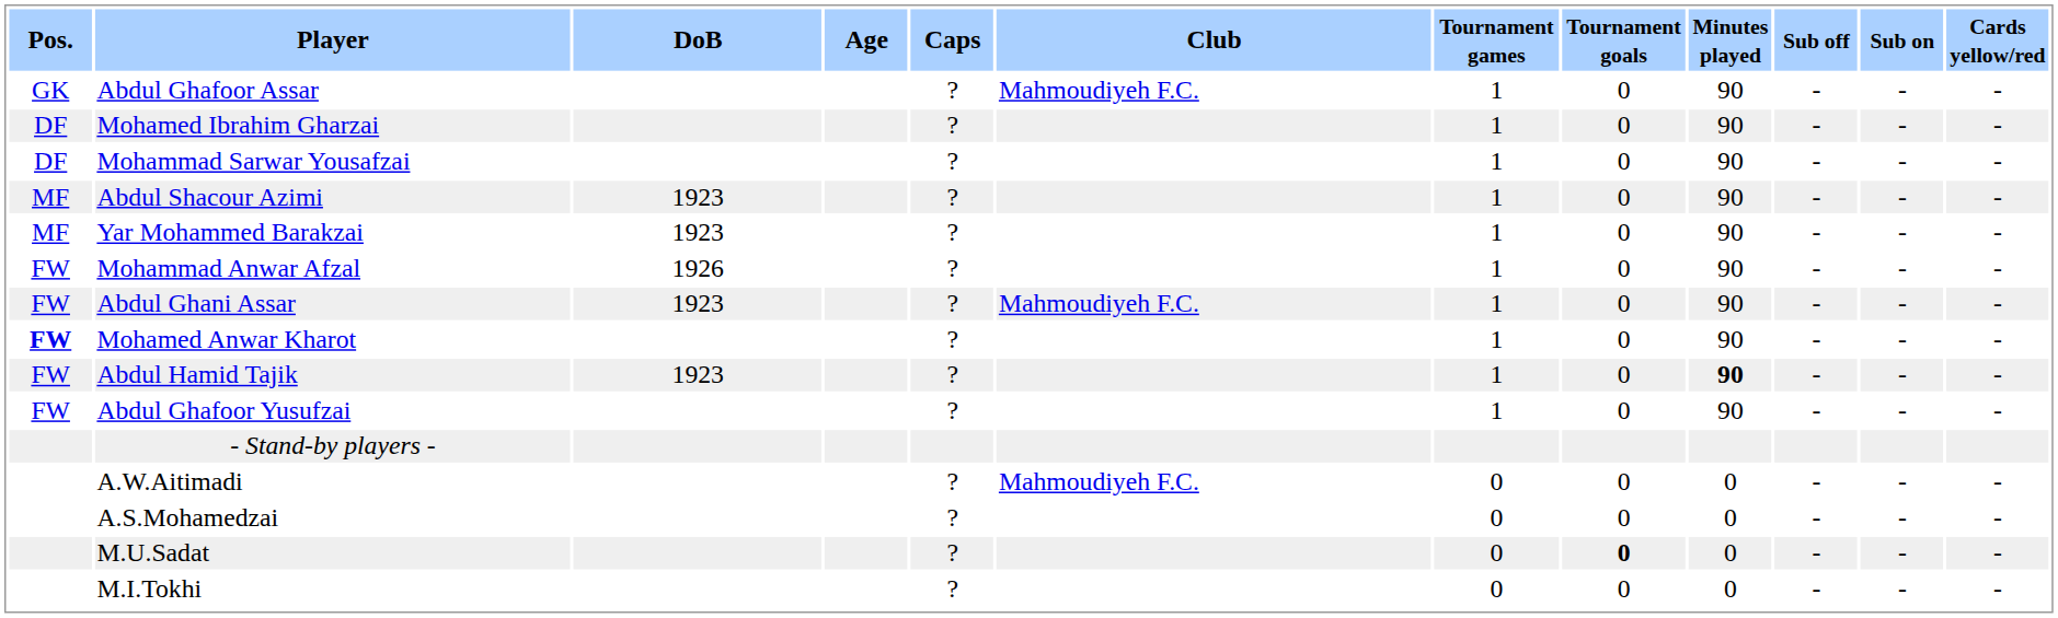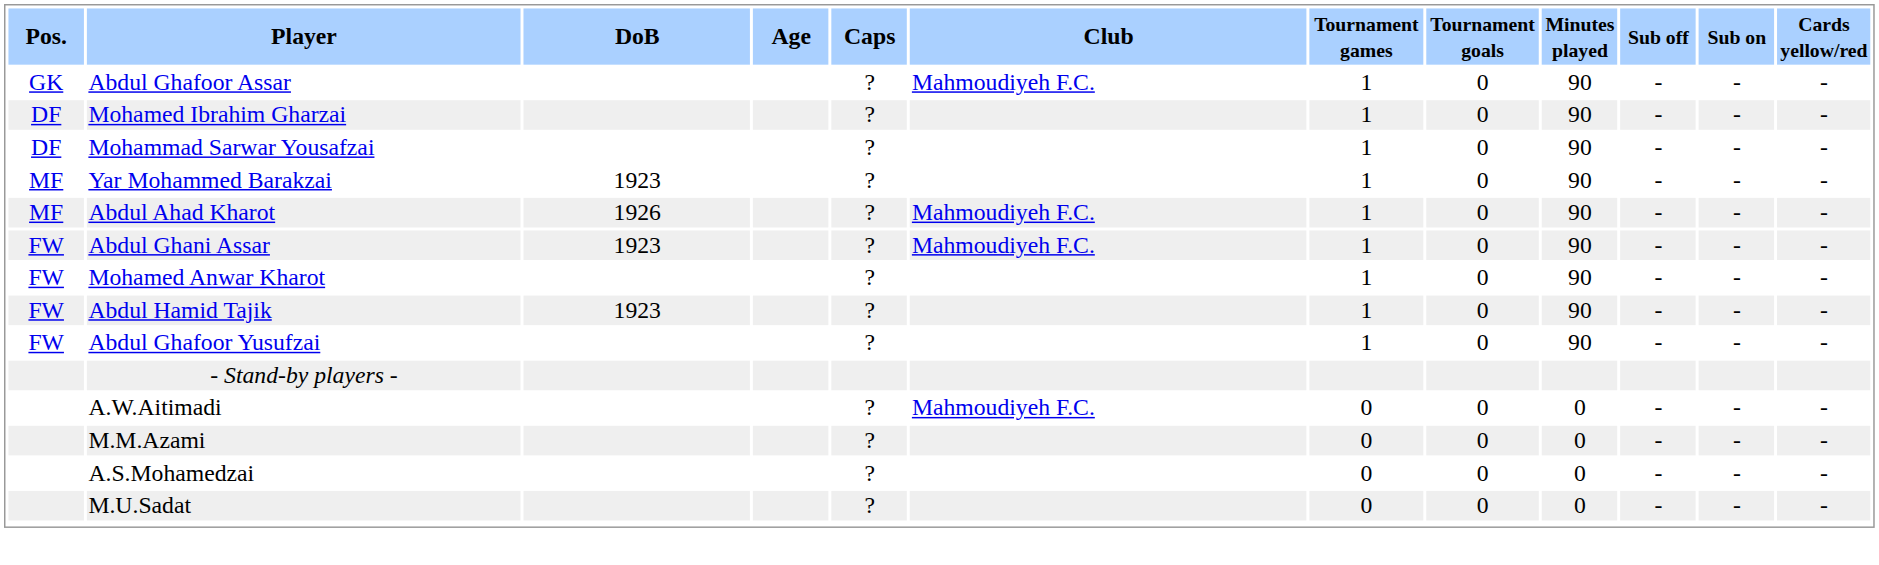- row: MF | Abdul Shacour Azimi | 1923 | ? | 1 | 0 | 90 | - | - | -
+ row: MF | Abdul Ahad Kharot | 1926 | ? | Mahmoudiyeh F.C. | 1 | 0 | 90 | - | - | -
- row: FW | Mohammad Anwar Afzal | 1926 | ? | 1 | 0 | 90 | - | - | -
Mohamed Anwar Kharot | Pos.: bold -> normal
Abdul Hamid Tajik | Minutes played: bold -> normal
+ row: M.M.Azami | ? | 0 | 0 | 0 | - | - | -
M.U.Sadat | Tournament goals: bold -> normal
- row: M.I.Tokhi | ? | 0 | 0 | 0 | - | - | -
